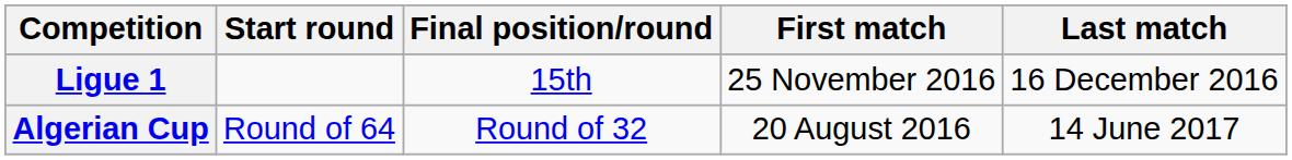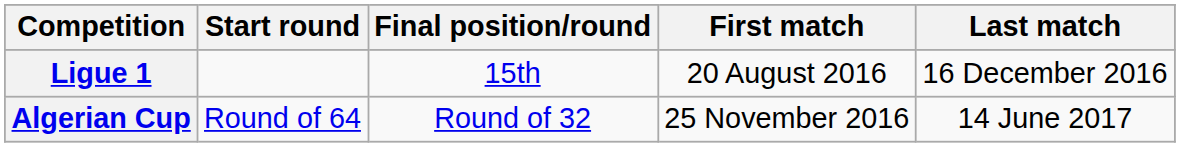Ligue 1 | First match: 25 November 2016 -> 20 August 2016
Algerian Cup | First match: 20 August 2016 -> 25 November 2016
